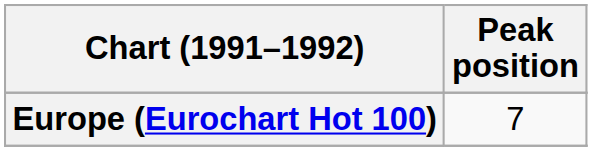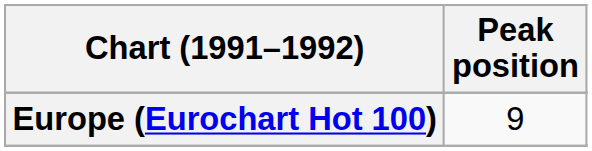Europe (Eurochart Hot 100) | Peak position: 7 -> 9
